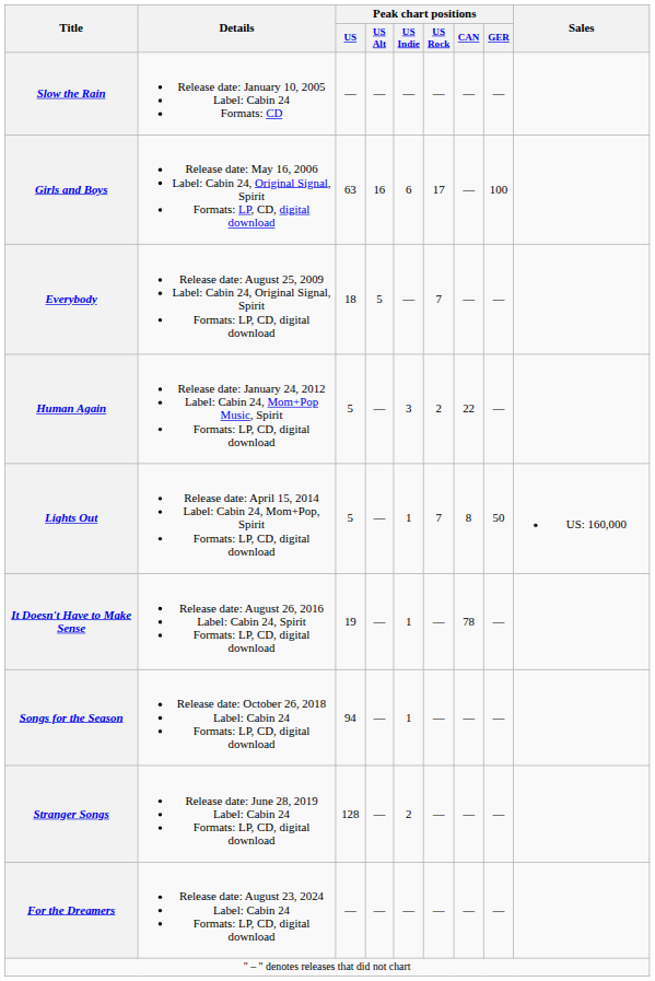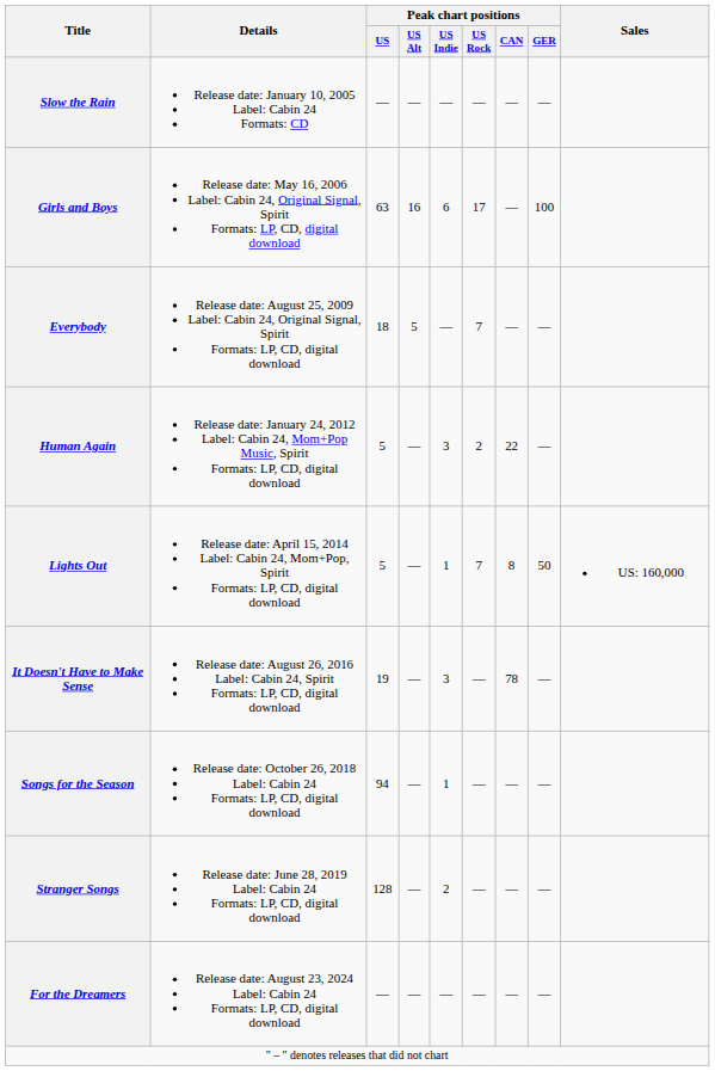It Doesn't Have to Make Sense | Peak chart positions / US Indie: 1 -> 3
